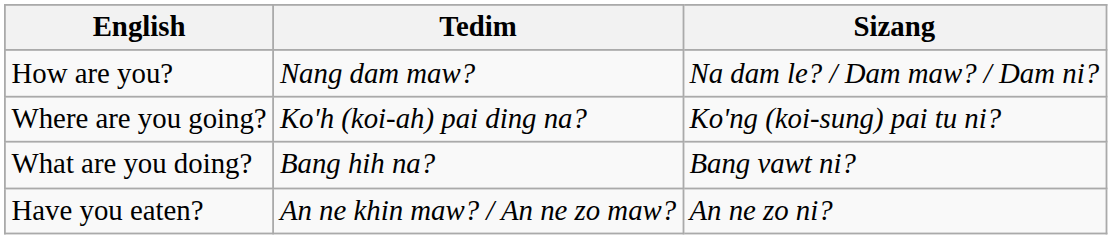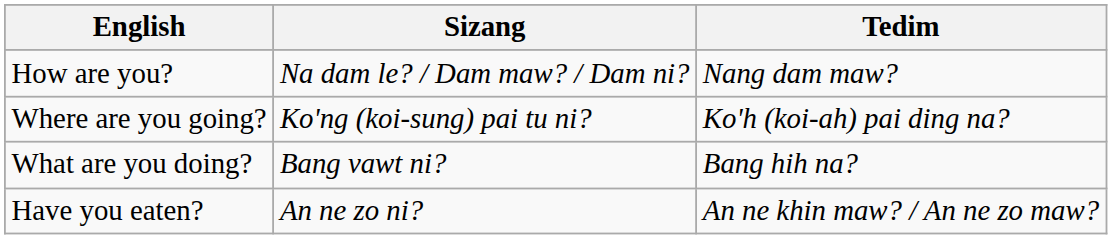columns swapped: Sizang <-> Tedim
